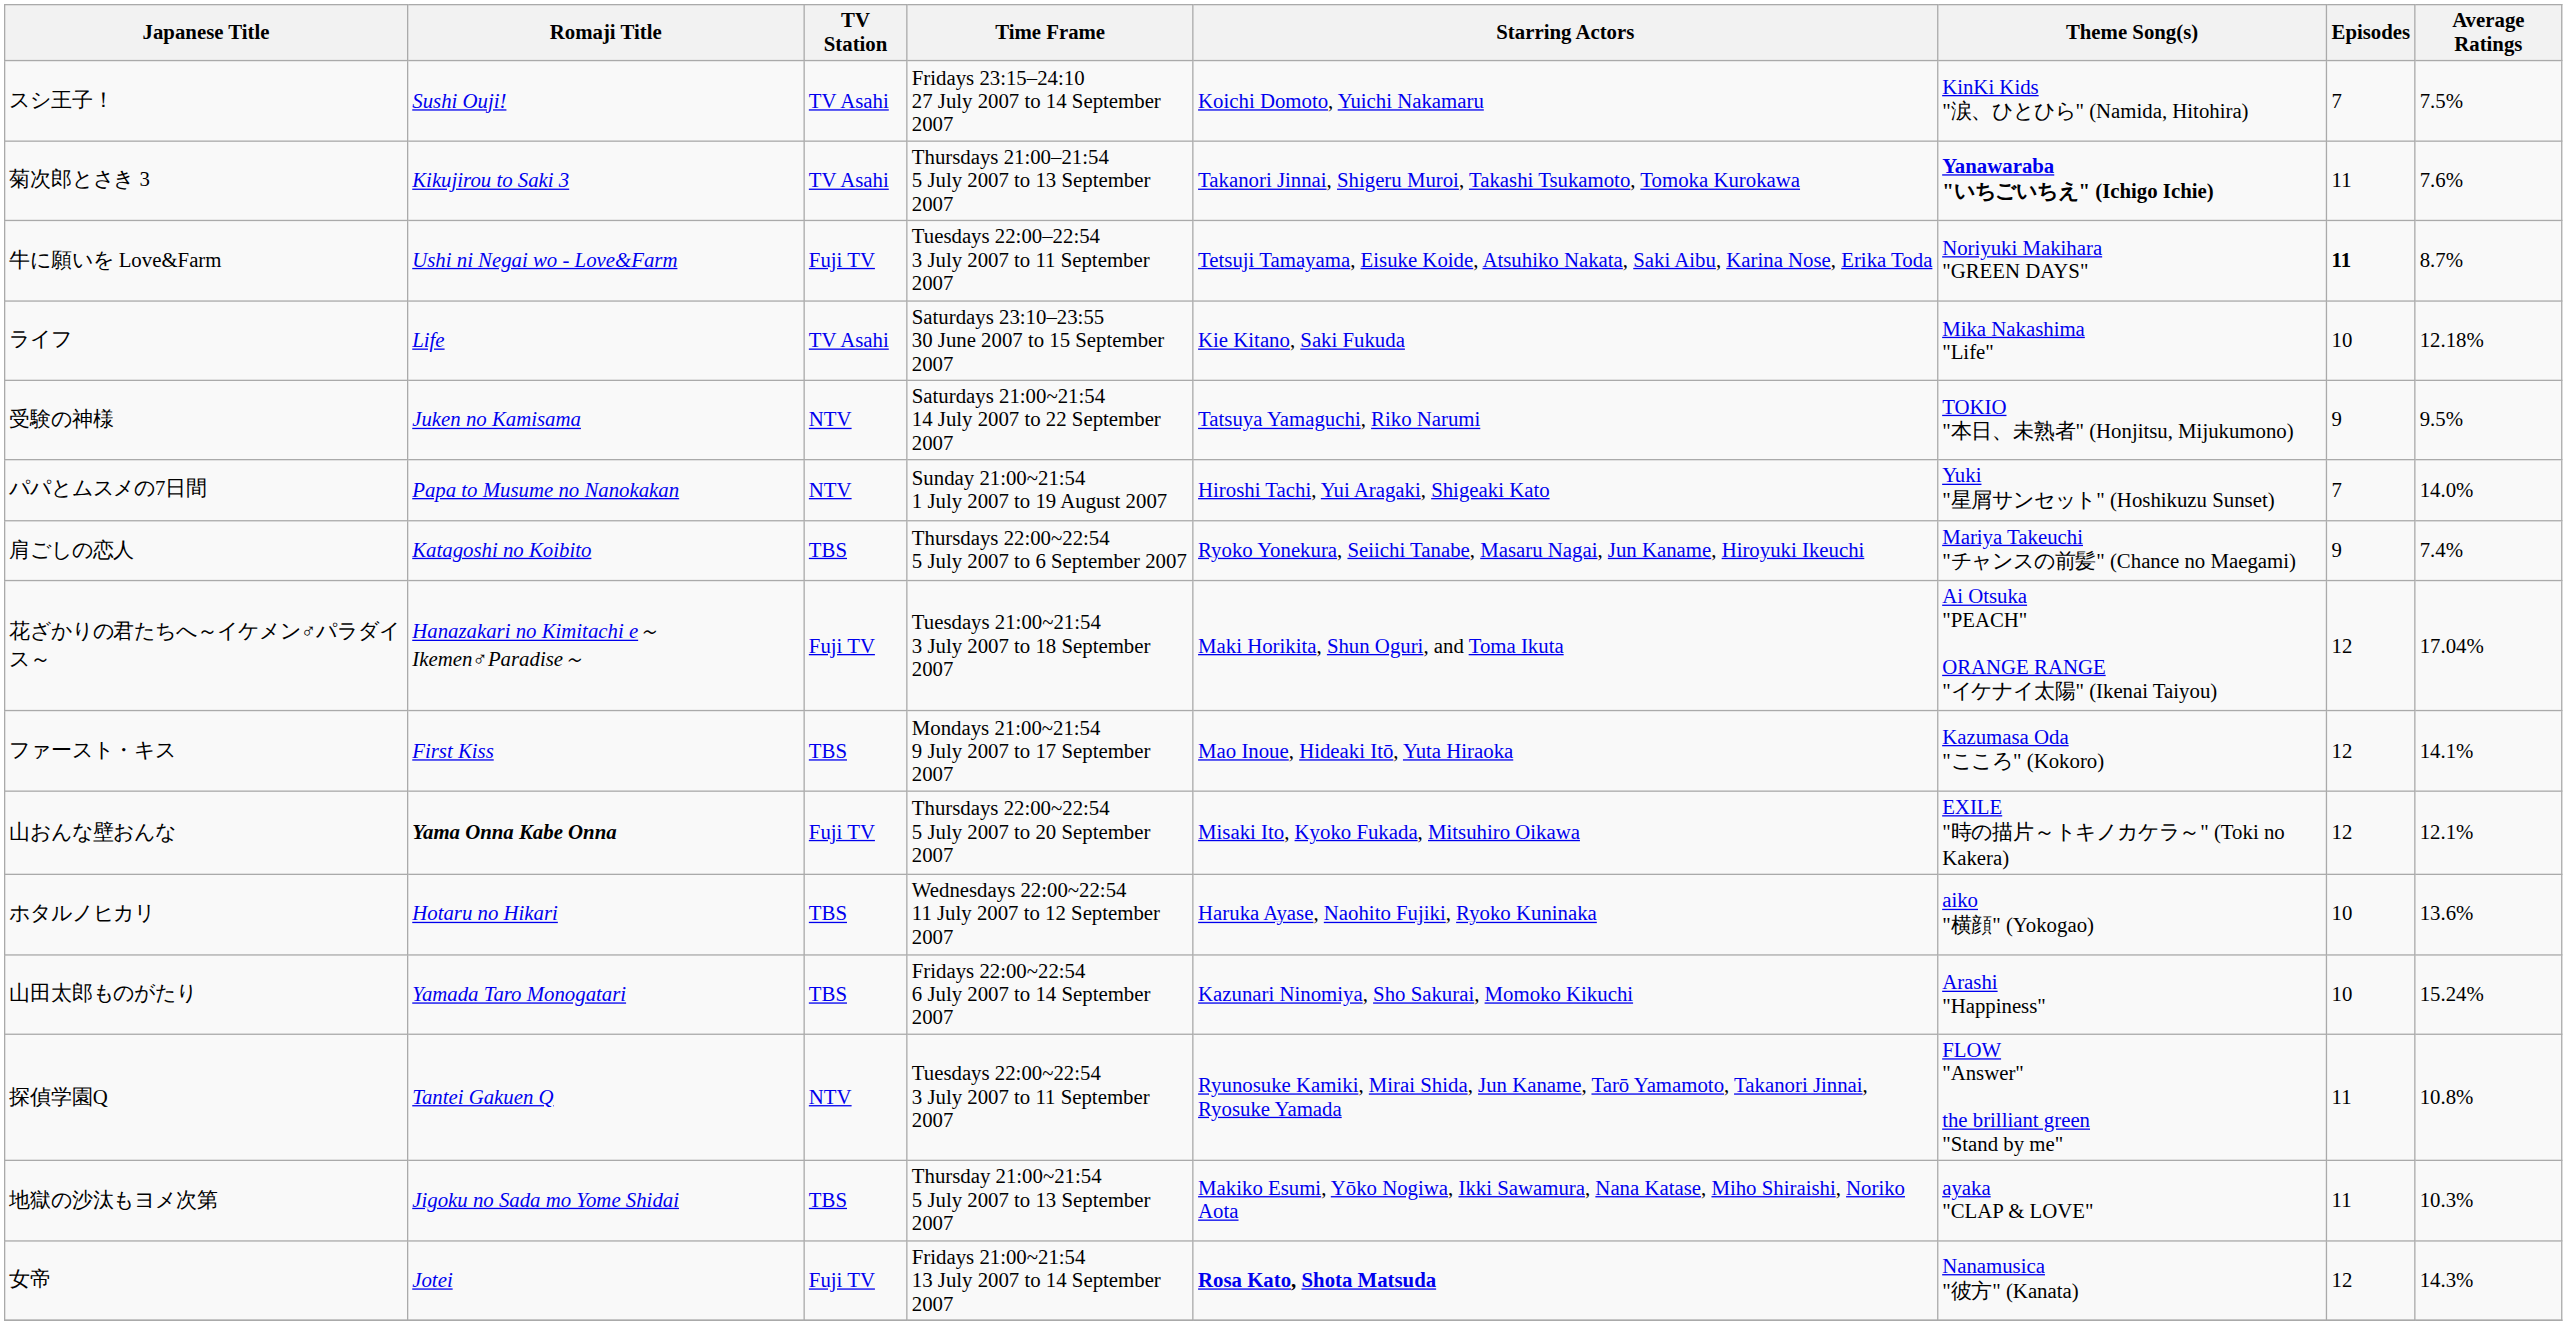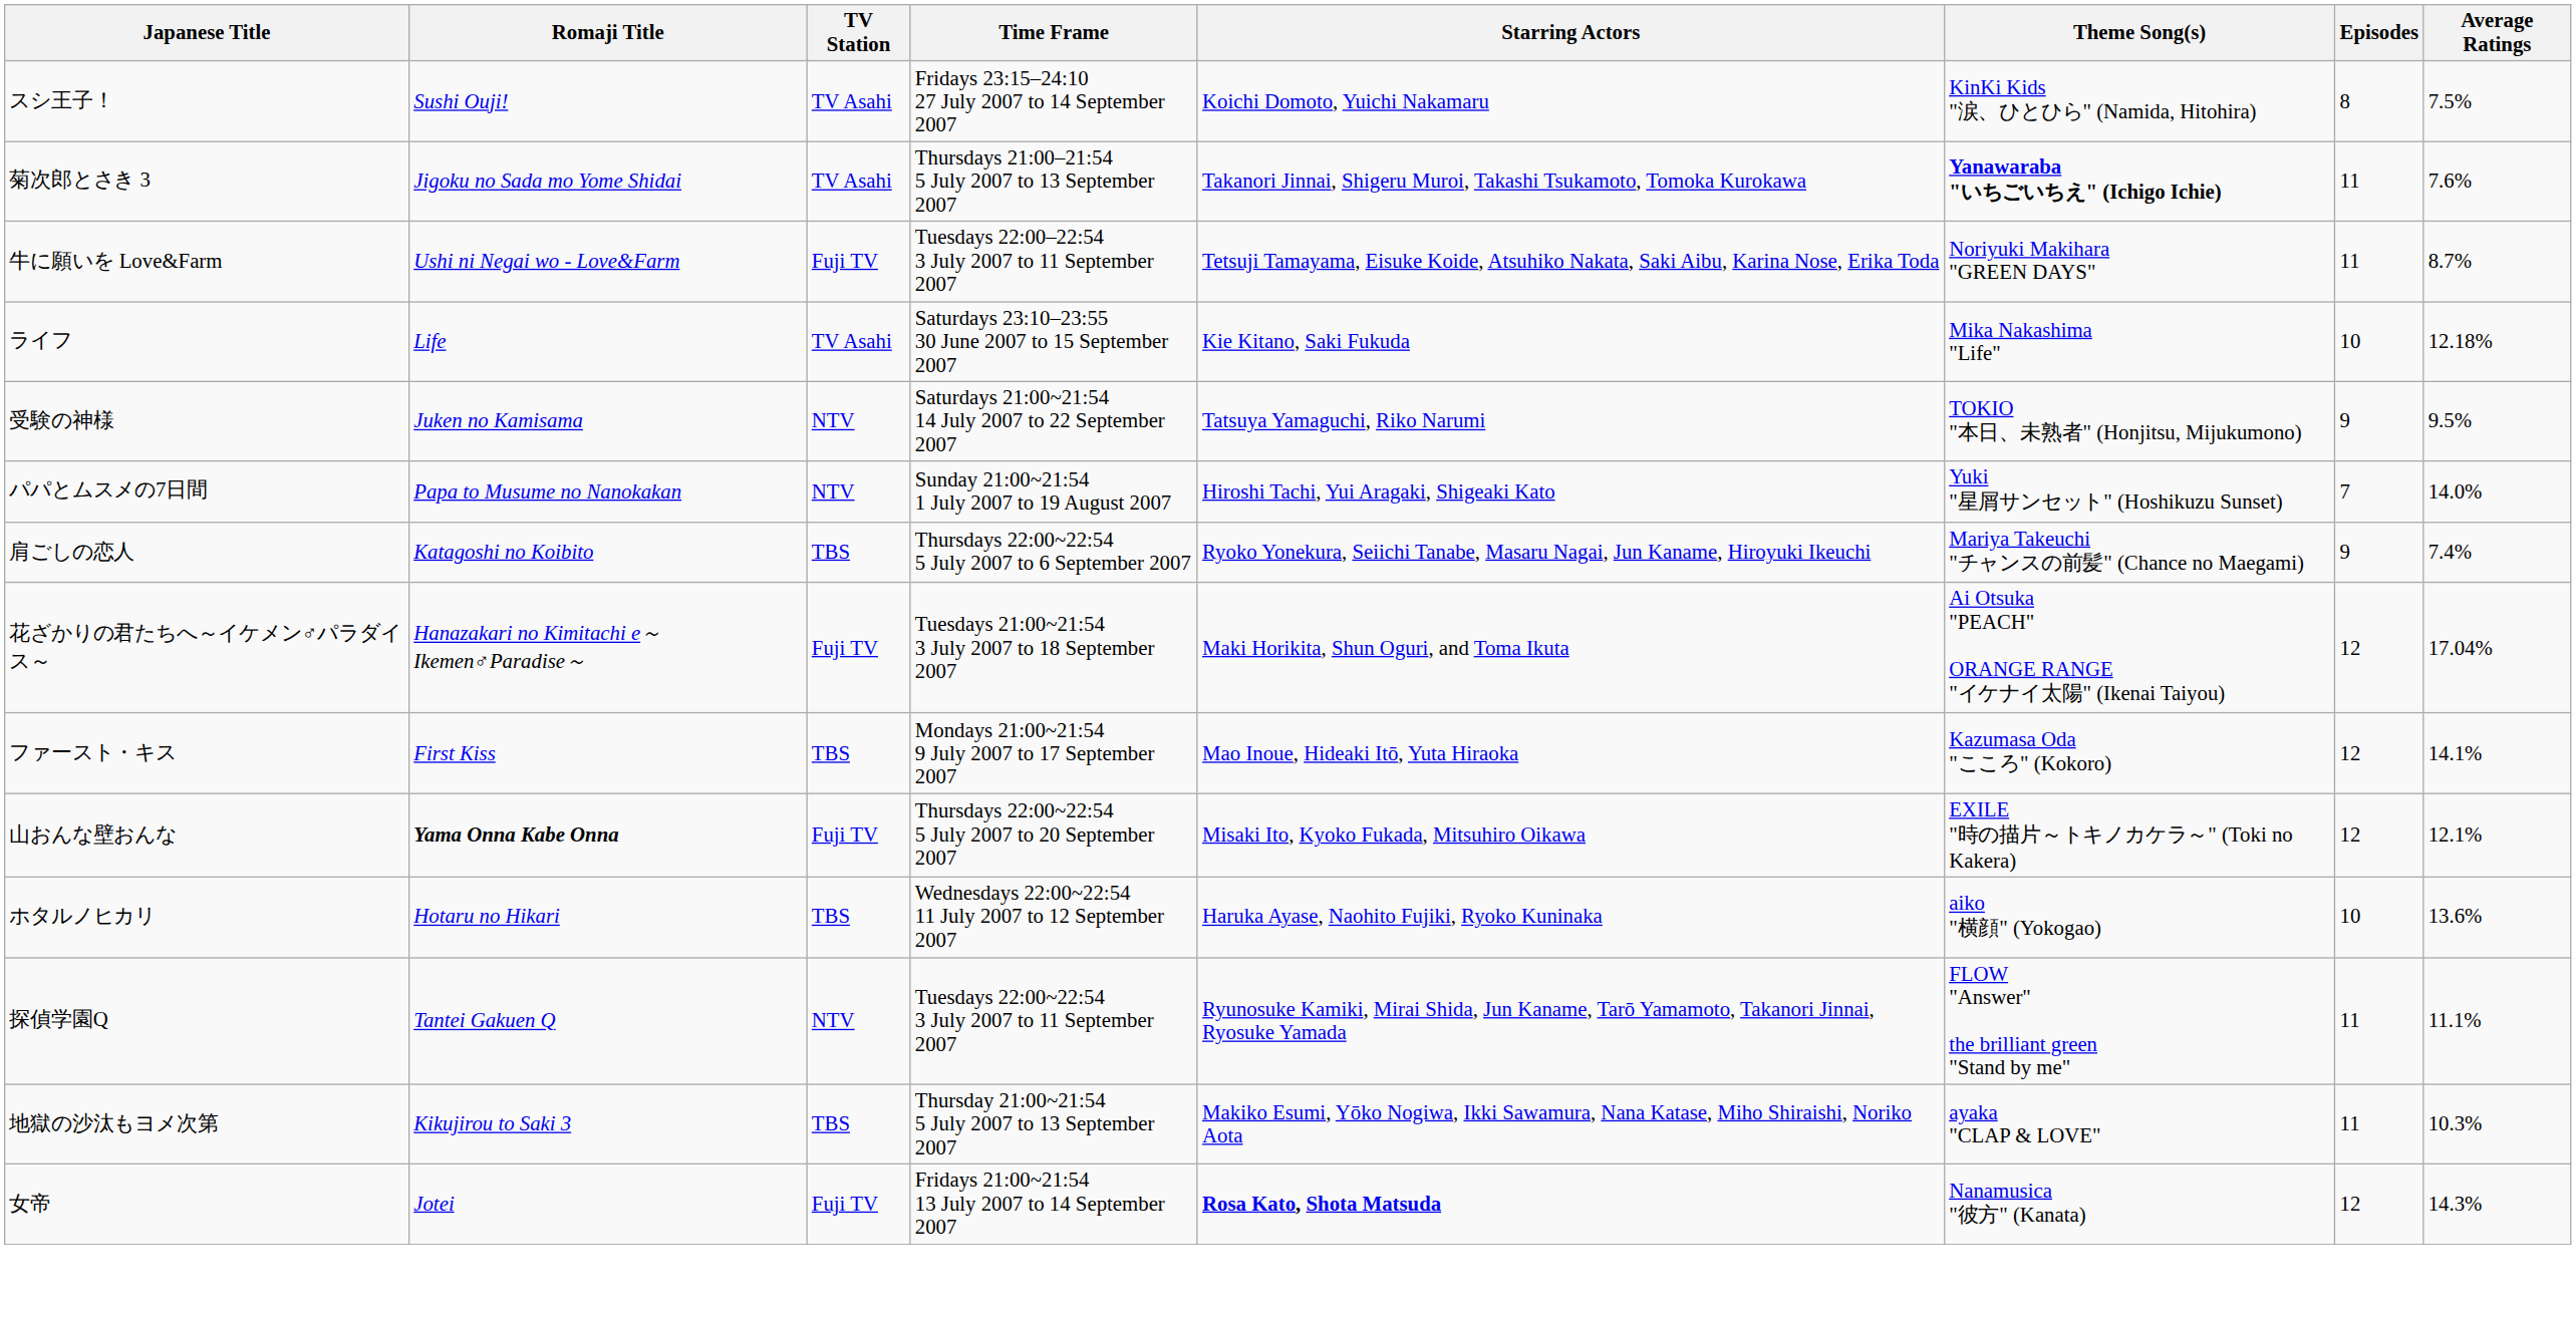スシ王子！ | Episodes: 7 -> 8
菊次郎とさき 3 | Romaji Title: Kikujirou to Saki 3 -> Jigoku no Sada mo Yome Shidai
牛に願いを Love&Farm | Episodes: bold -> normal
- row: 山田太郎ものがたり | Yamada Taro Monogatari | TBS | Fridays 22:00~22:54 6 July 2007 to 14 September 2007 | Kazunari Ninomiya, Sho Sakurai, Momoko Kikuchi | Arashi "Happiness" | 10 | 15.24%
探偵学園Q | Average Ratings: 10.8% -> 11.1%
地獄の沙汰もヨメ次第 | Romaji Title: Jigoku no Sada mo Yome Shidai -> Kikujirou to Saki 3
